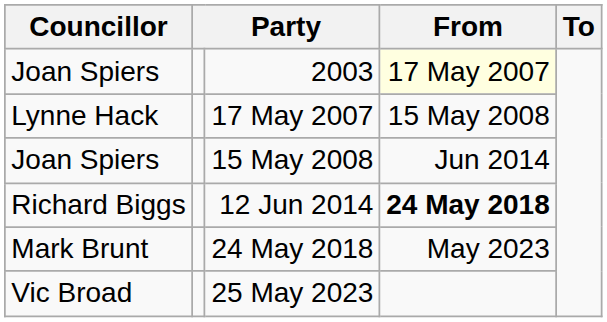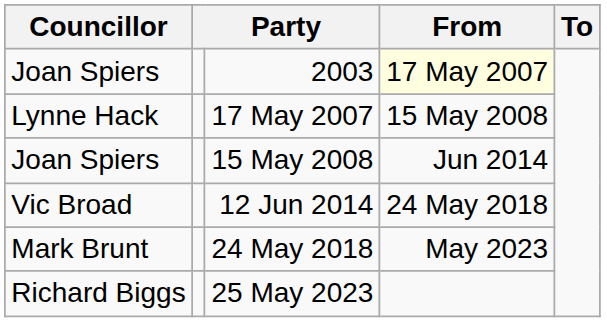12 Jun 2014 | Councillor: Richard Biggs -> Vic Broad
12 Jun 2014 | From: bold -> normal
25 May 2023 | Councillor: Vic Broad -> Richard Biggs
